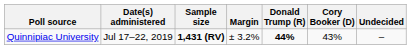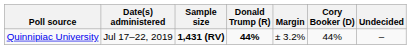columns swapped: Margin <-> Donald Trump (R)
Quinnipiac University | Cory Booker (D): 43% -> 44%
